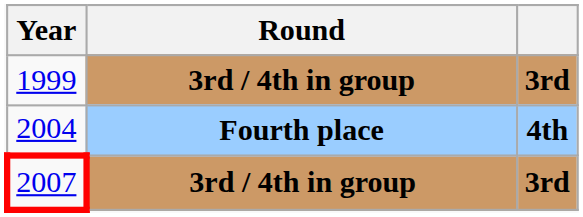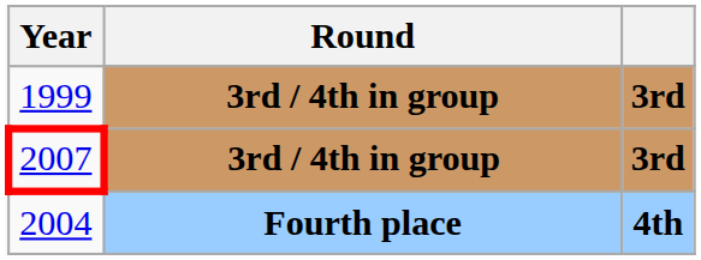rows swapped: 2004 <-> 2007
